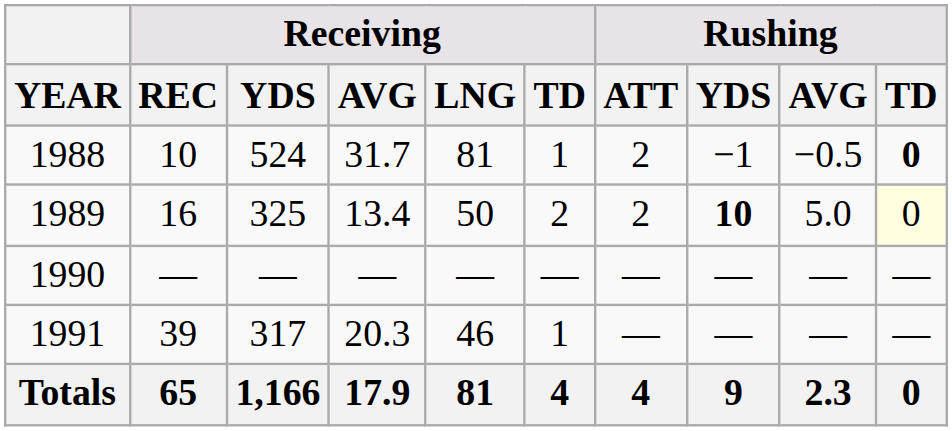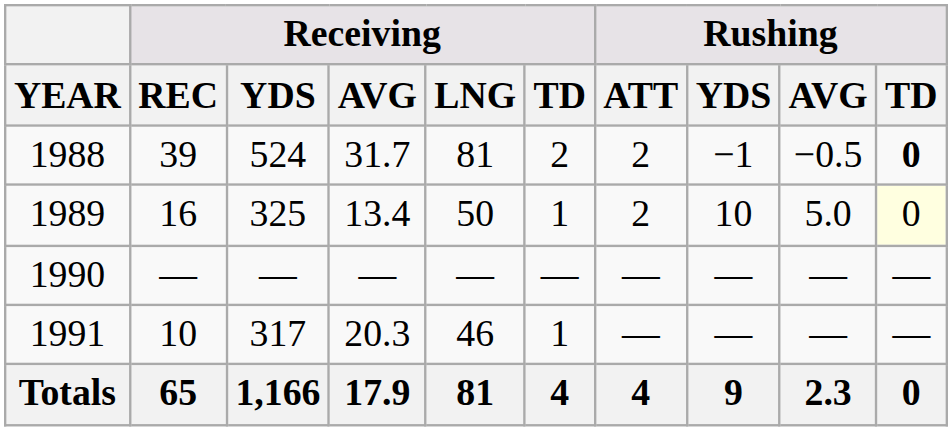1988 | Receiving / REC: 10 -> 39
1988 | Receiving / TD: 1 -> 2
1989 | Receiving / TD: 2 -> 1
1989 | Rushing / YDS: bold -> normal
1991 | Receiving / REC: 39 -> 10
